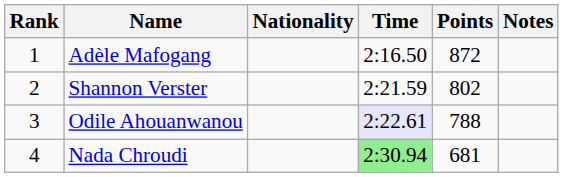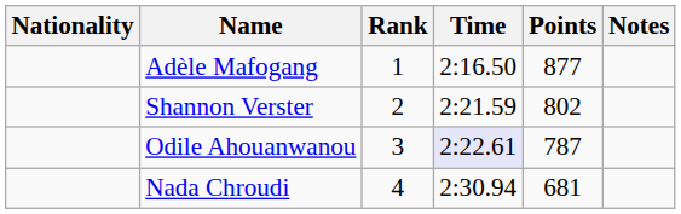columns swapped: Rank <-> Nationality
Adèle Mafogang | Points: 872 -> 877
Odile Ahouanwanou | Points: 788 -> 787
Nada Chroudi | Time: lightgreen background -> no background
